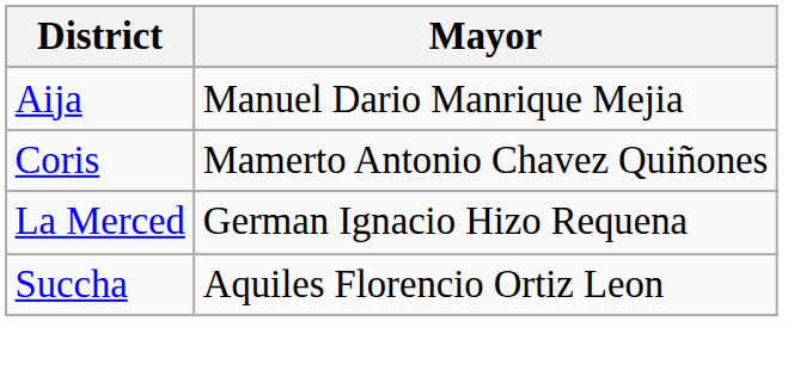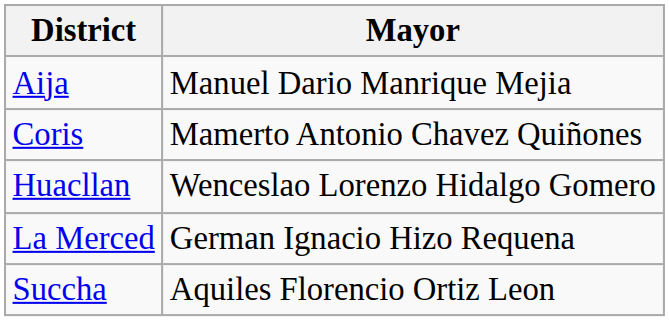+ row: Huacllan | Wenceslao Lorenzo Hidalgo Gomero
